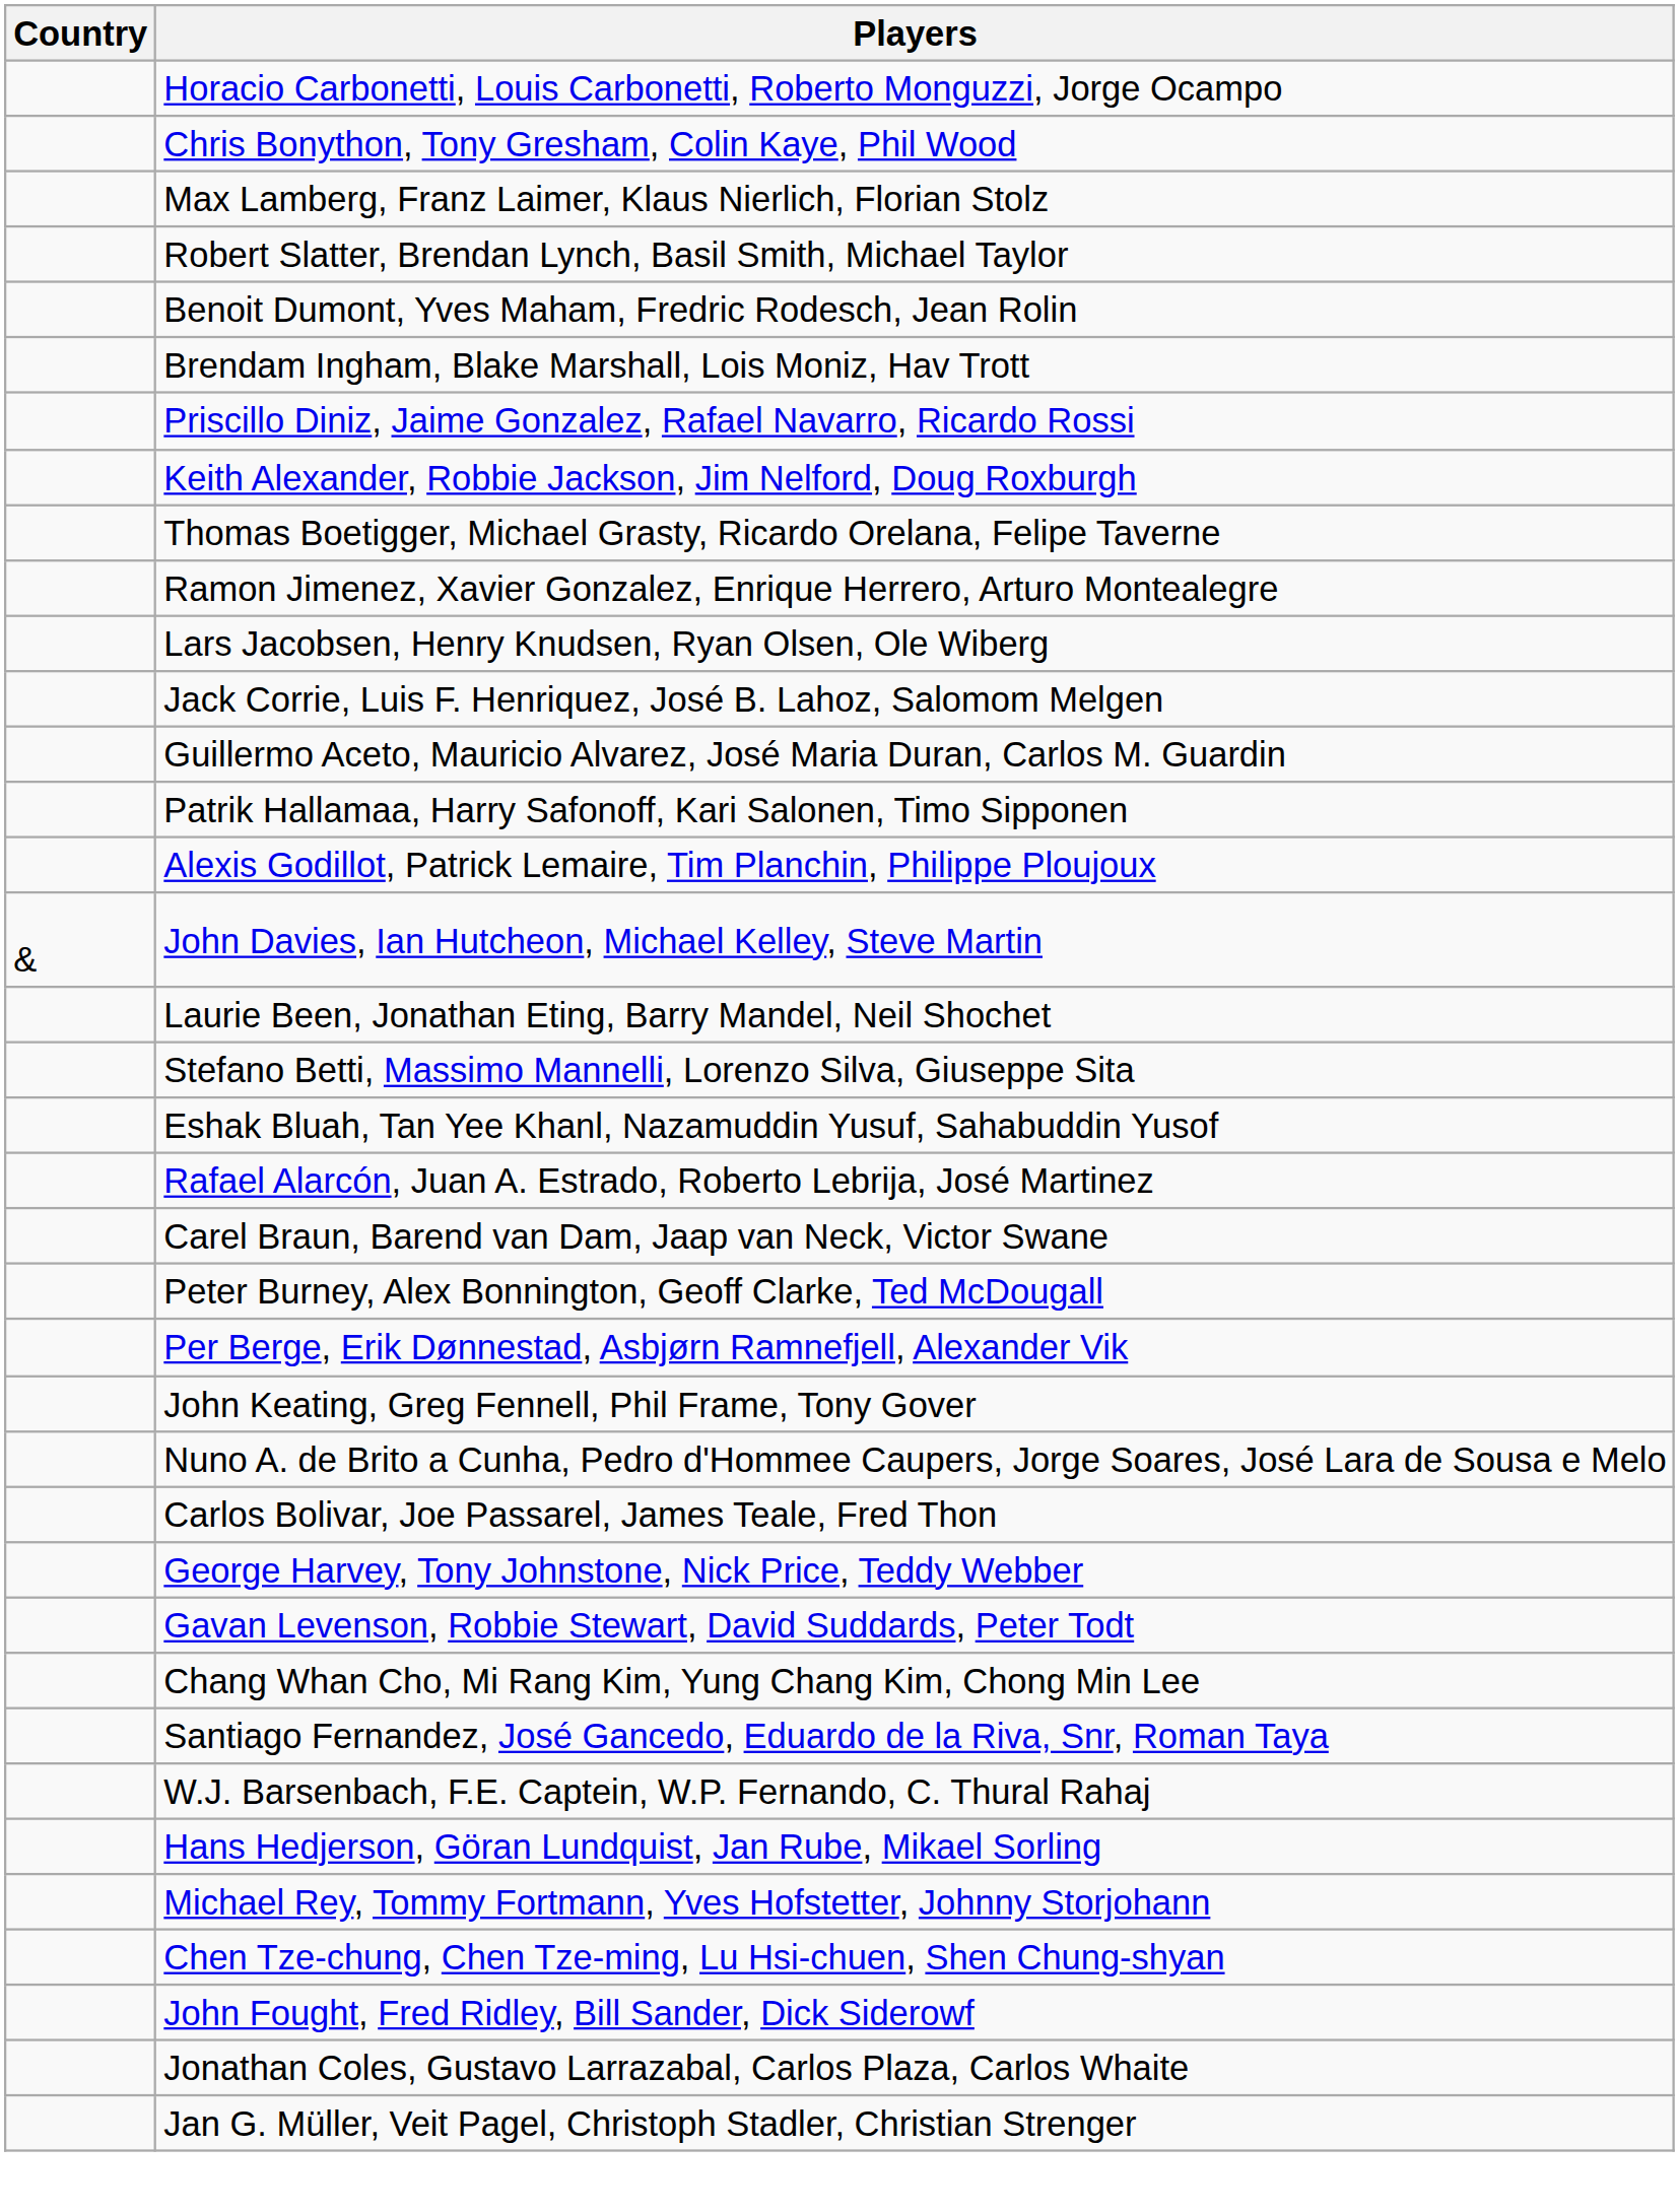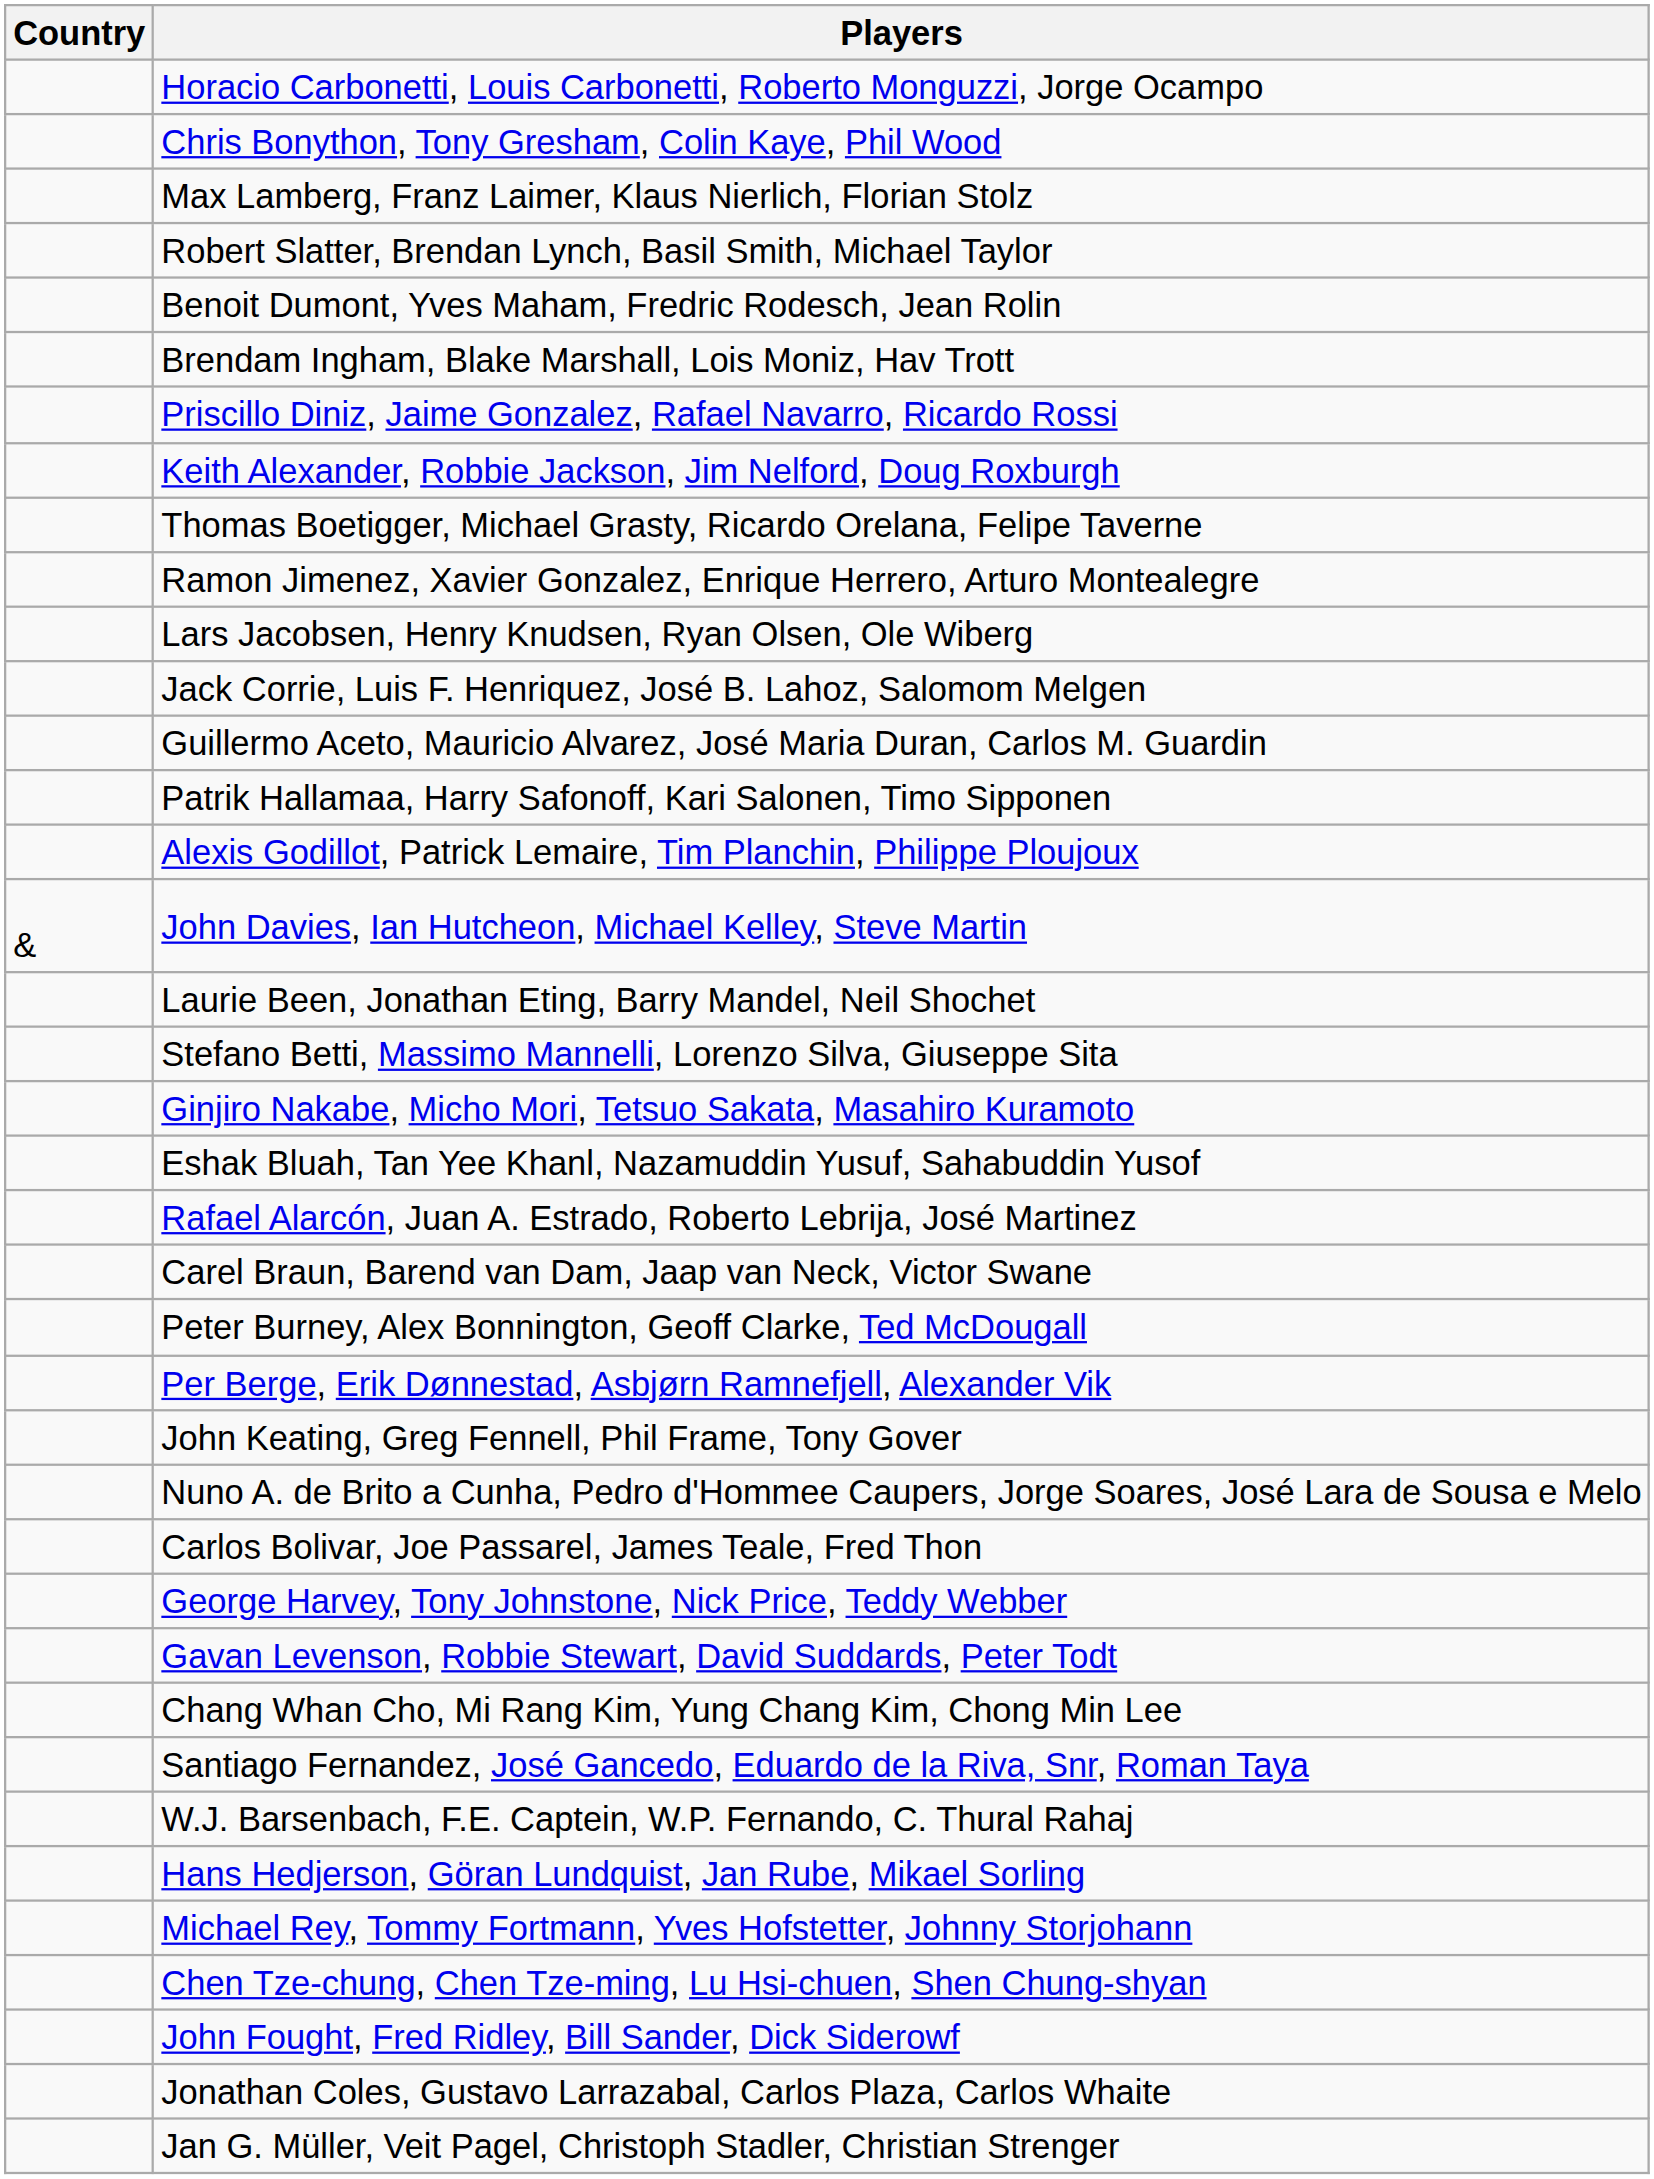+ row: Ginjiro Nakabe, Micho Mori, Tetsuo Sakata, Masahiro Kuramoto
